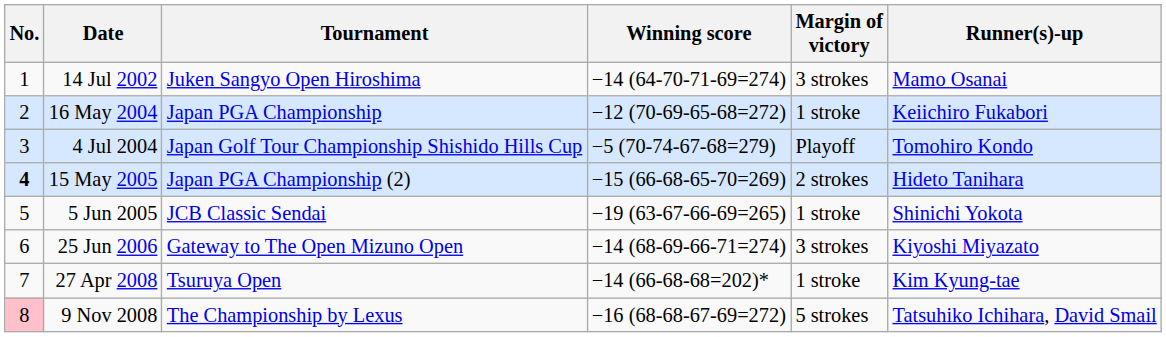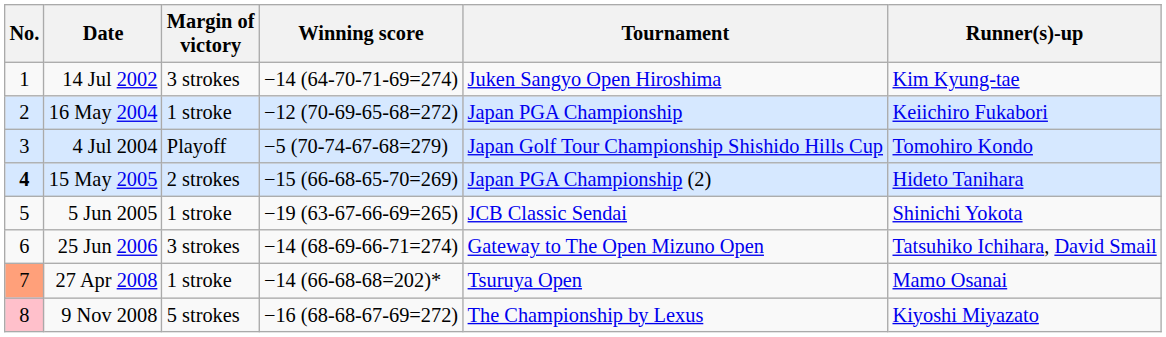columns swapped: Tournament <-> Margin of victory
14 Jul 2002 | Runner(s)-up: Mamo Osanai -> Kim Kyung-tae
25 Jun 2006 | Runner(s)-up: Kiyoshi Miyazato -> Tatsuhiko Ichihara, David Smail
27 Apr 2008 | No.: no background -> lightsalmon background
27 Apr 2008 | Runner(s)-up: Kim Kyung-tae -> Mamo Osanai
9 Nov 2008 | Runner(s)-up: Tatsuhiko Ichihara, David Smail -> Kiyoshi Miyazato
